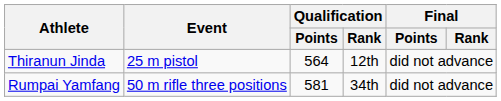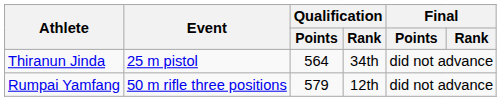Thiranun Jinda | Qualification / Rank: 12th -> 34th
Rumpai Yamfang | Qualification / Points: 581 -> 579
Rumpai Yamfang | Qualification / Rank: 34th -> 12th
